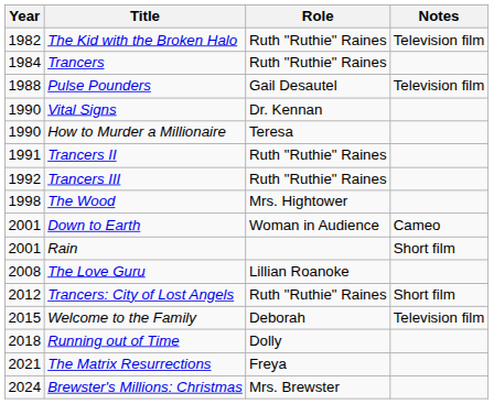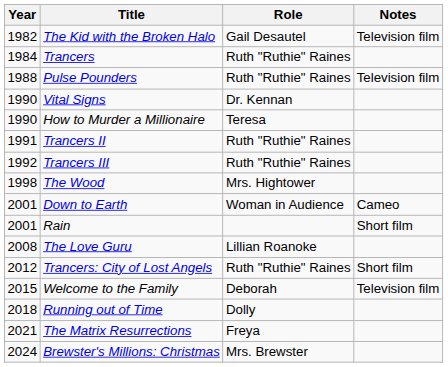The Kid with the Broken Halo | Role: Ruth "Ruthie" Raines -> Gail Desautel
Pulse Pounders | Role: Gail Desautel -> Ruth "Ruthie" Raines
